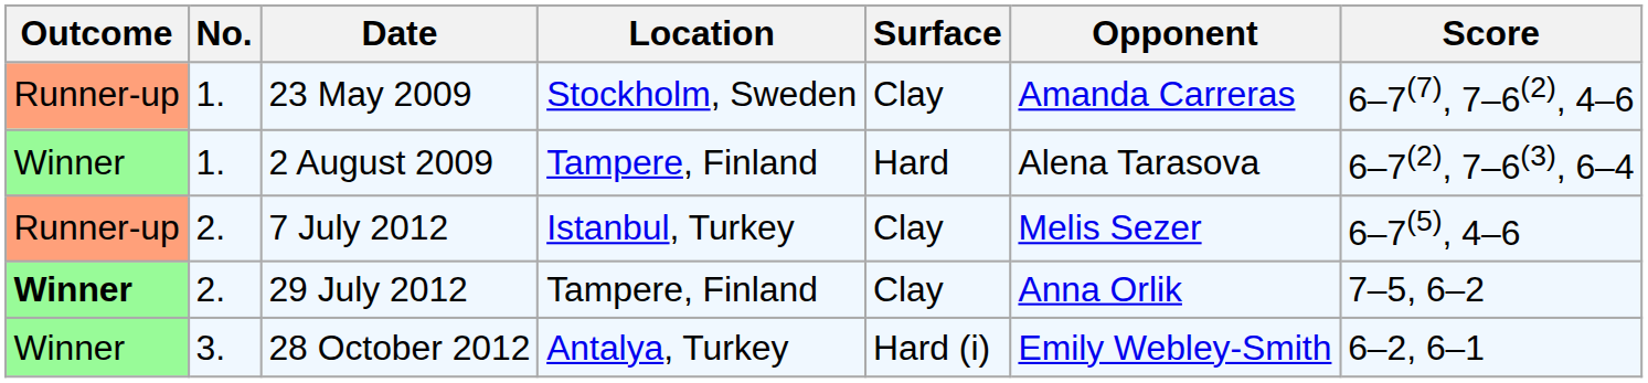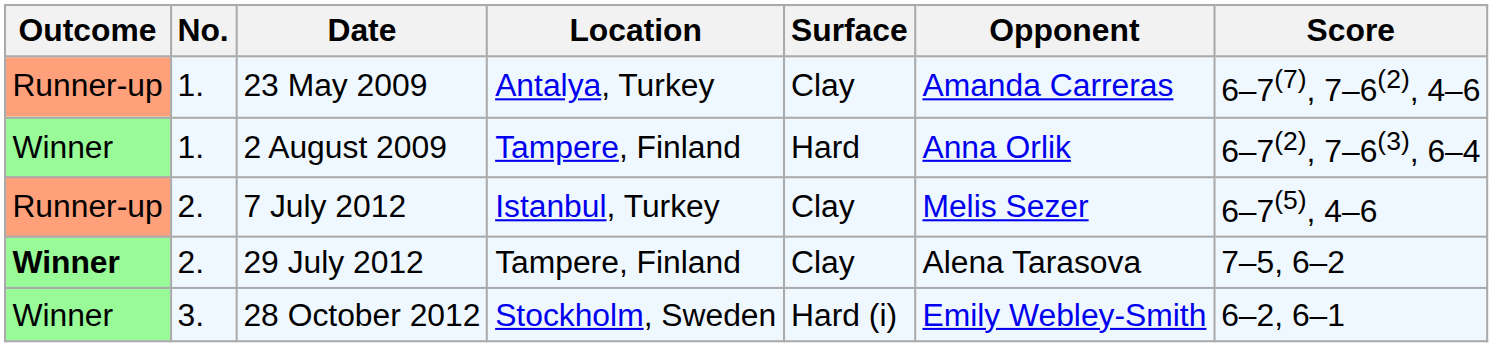23 May 2009 | Location: Stockholm, Sweden -> Antalya, Turkey
2 August 2009 | Opponent: Alena Tarasova -> Anna Orlik
29 July 2012 | Opponent: Anna Orlik -> Alena Tarasova
28 October 2012 | Location: Antalya, Turkey -> Stockholm, Sweden
